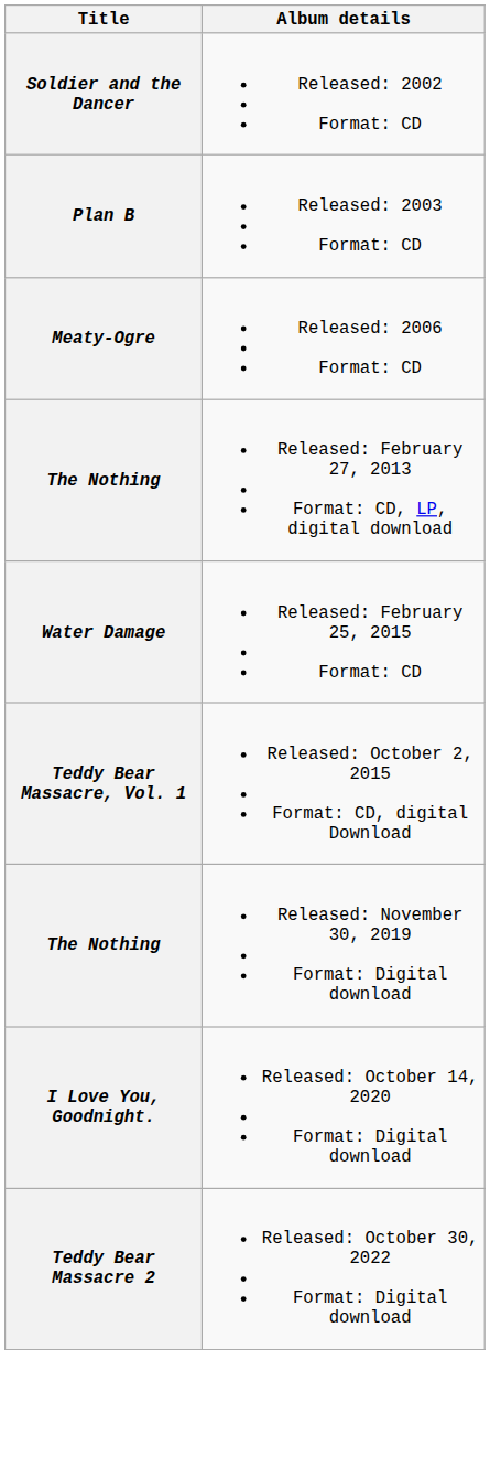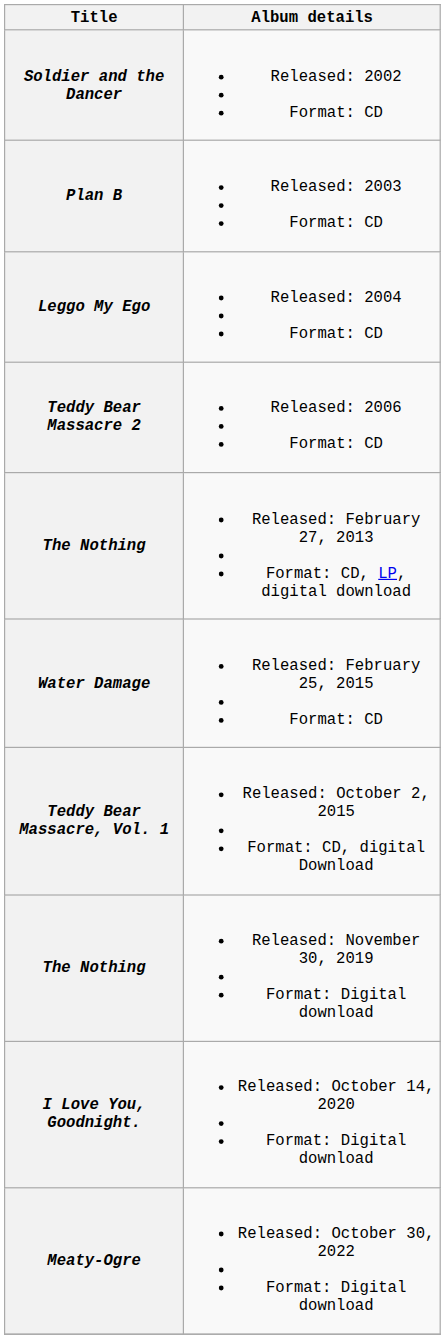+ row: Leggo My Ego | Released: 2004 Format: CD
Released: 2006 Format: CD | Title: Meaty-Ogre -> Teddy Bear Massacre 2
Released: October 30, 2022 Format: Digital download | Title: Teddy Bear Massacre 2 -> Meaty-Ogre
